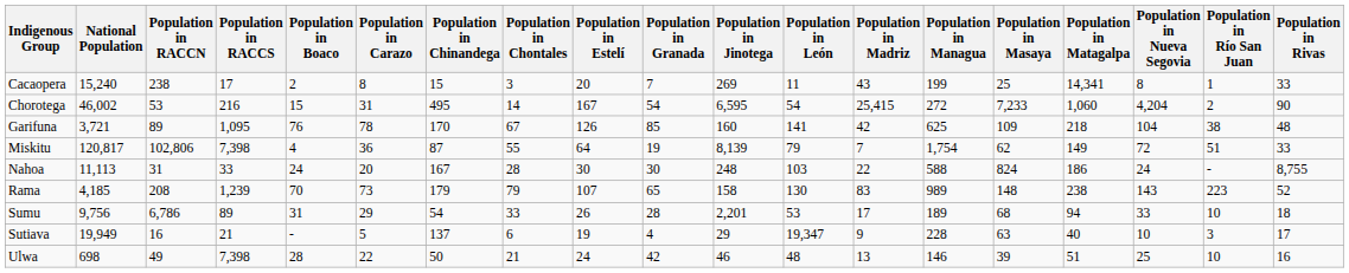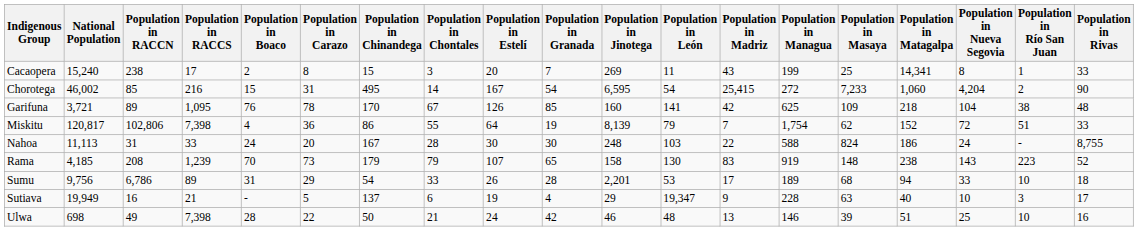Chorotega | Population in RACCN: 53 -> 85
Miskitu | Population in Chinandega: 87 -> 86
Miskitu | Population in Matagalpa: 149 -> 152
Rama | Population in Managua: 989 -> 919
